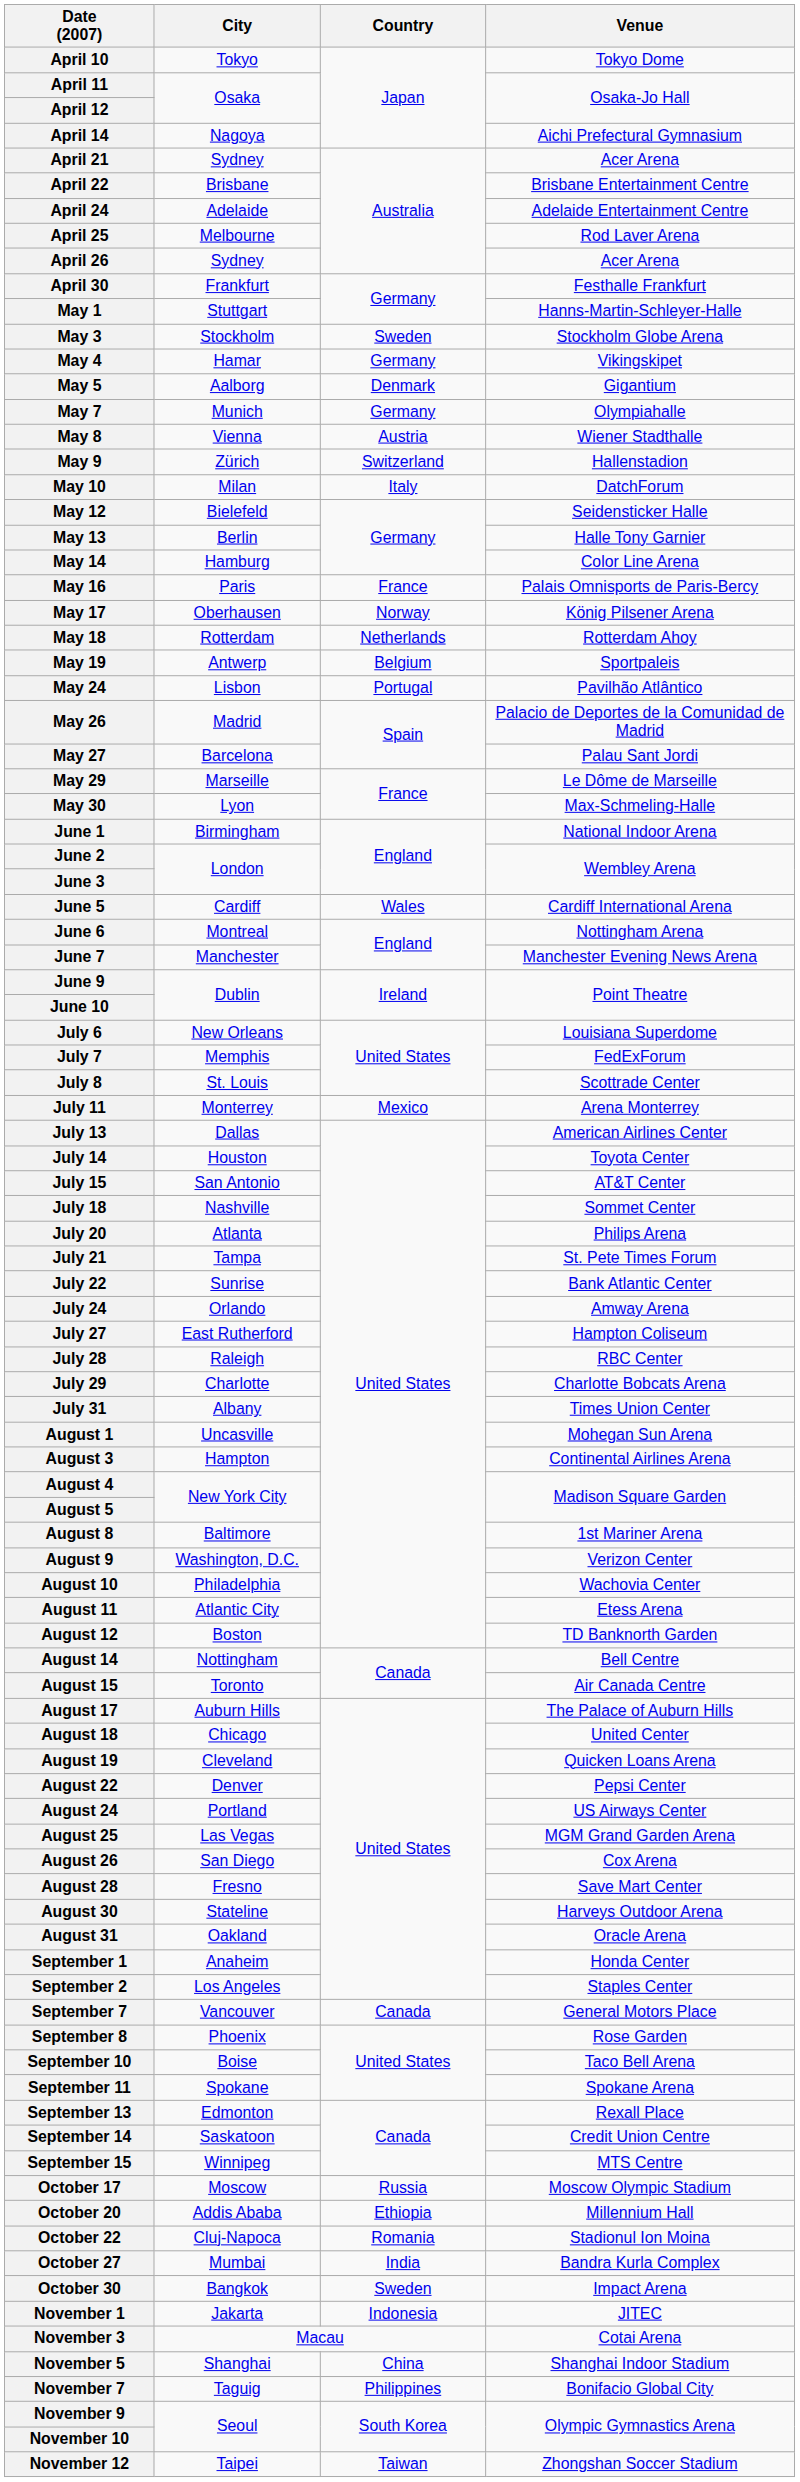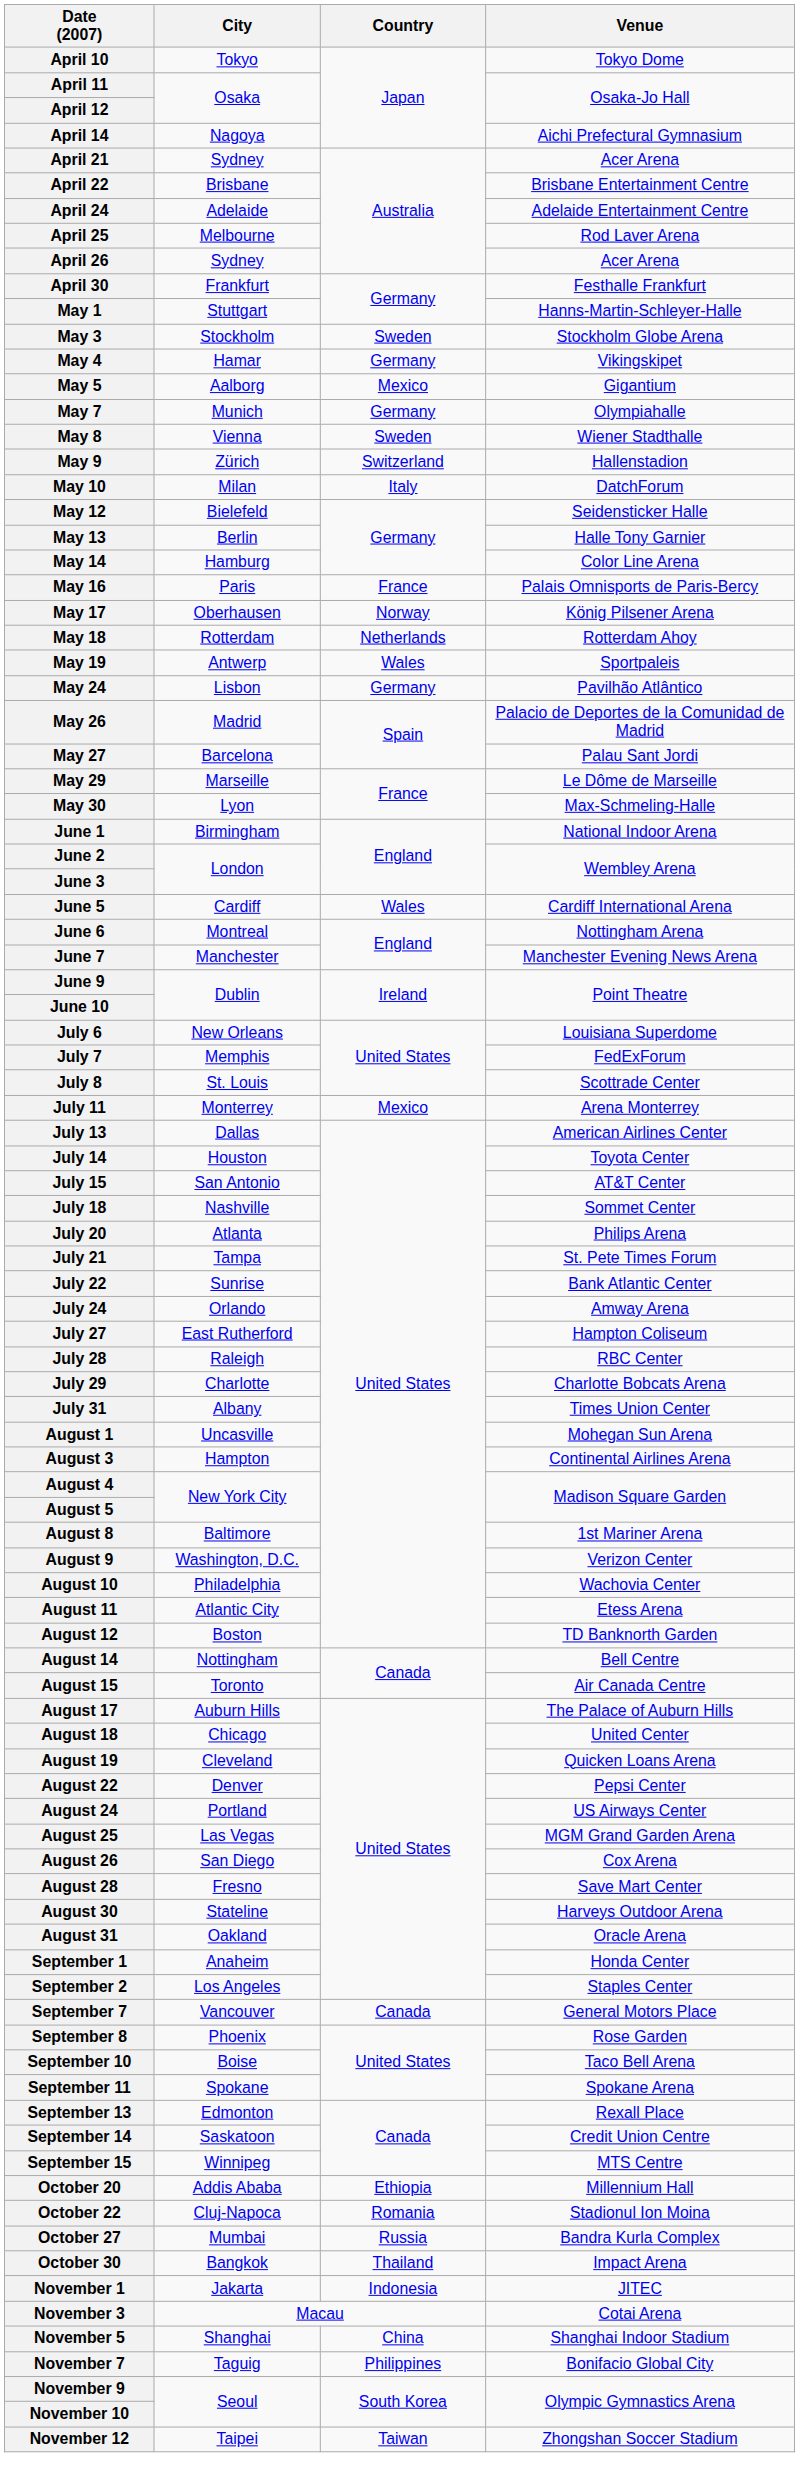May 5 | Country: Denmark -> Mexico
May 8 | Country: Austria -> Sweden
May 19 | Country: Belgium -> Wales
May 24 | Country: Portugal -> Germany
- row: October 17 | Moscow | Russia | Moscow Olympic Stadium
October 27 | Country: India -> Russia
October 30 | Country: Sweden -> Thailand
